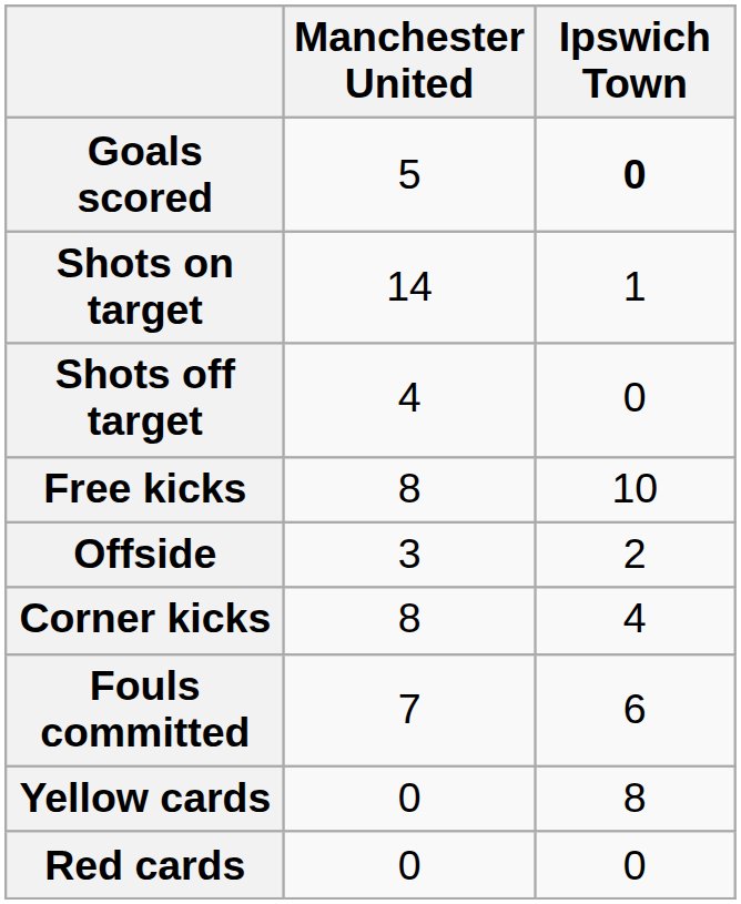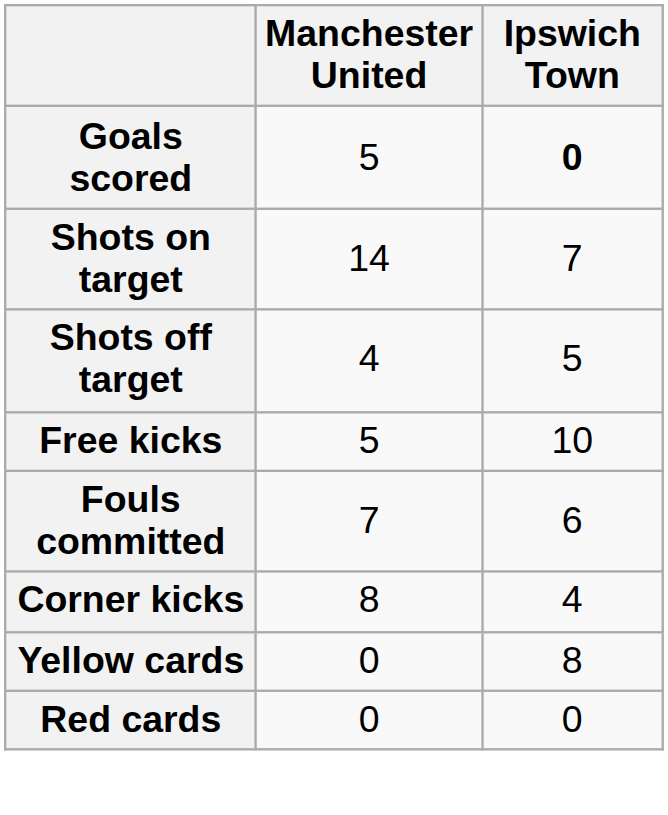Shots on target | Ipswich Town: 1 -> 7
Shots off target | Ipswich Town: 0 -> 5
Free kicks | Manchester United: 8 -> 5
- row: Offside | 3 | 2
rows swapped: Fouls committed <-> Corner kicks
